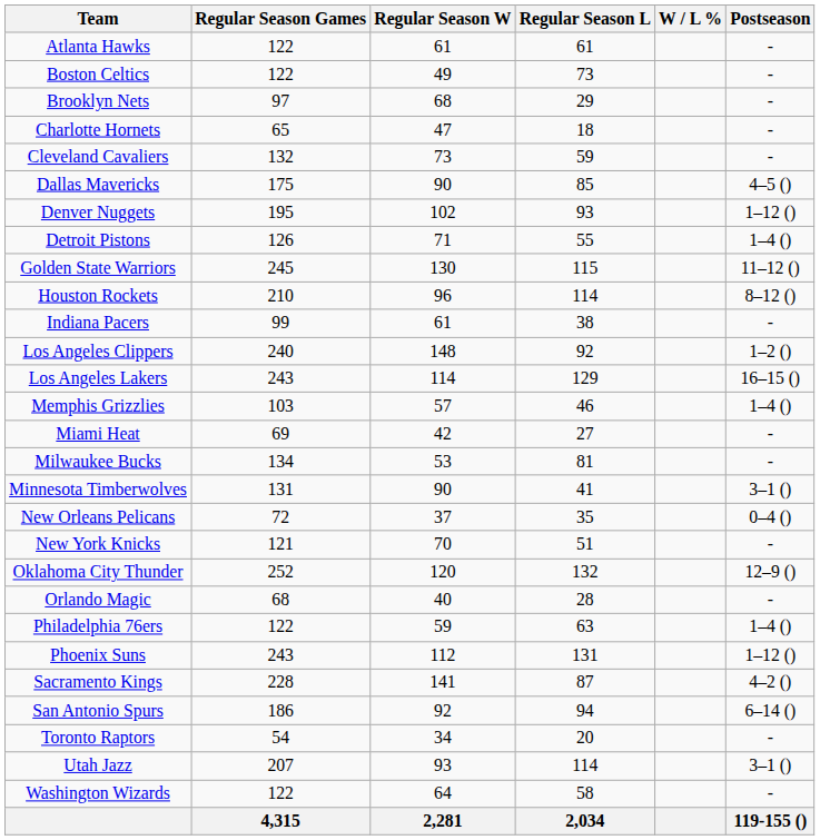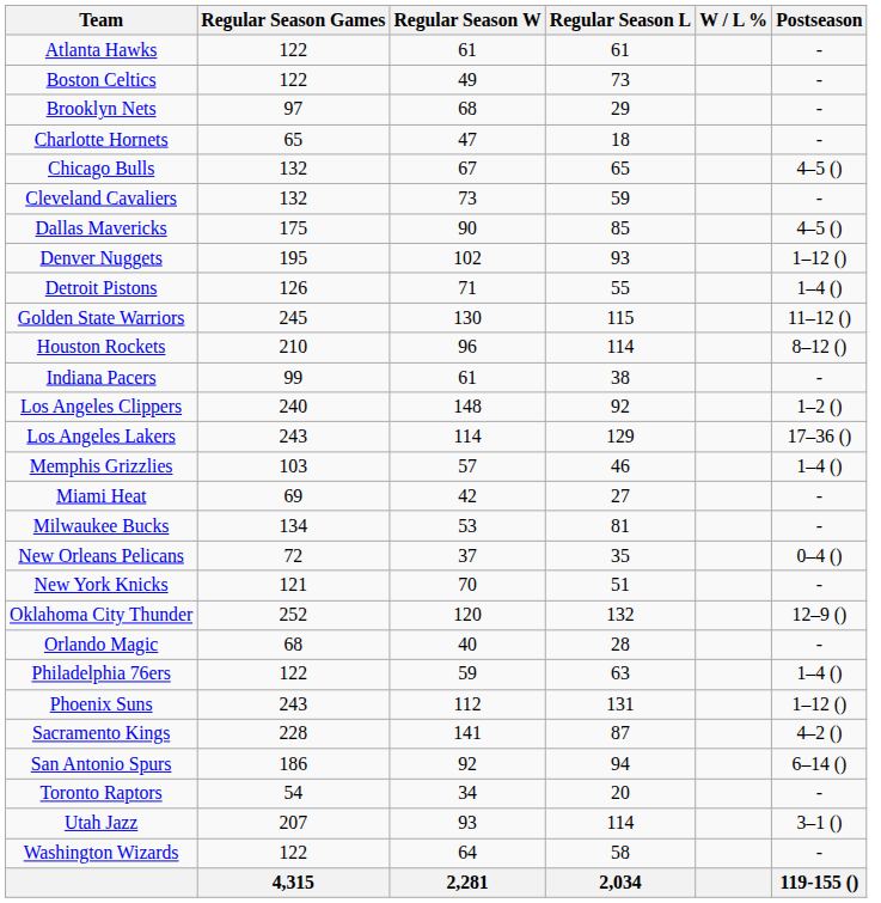+ row: Chicago Bulls | 132 | 67 | 65 | 4–5 ()
Los Angeles Lakers | Postseason: 16–15 () -> 17–36 ()
- row: Minnesota Timberwolves | 131 | 90 | 41 | 3–1 ()
